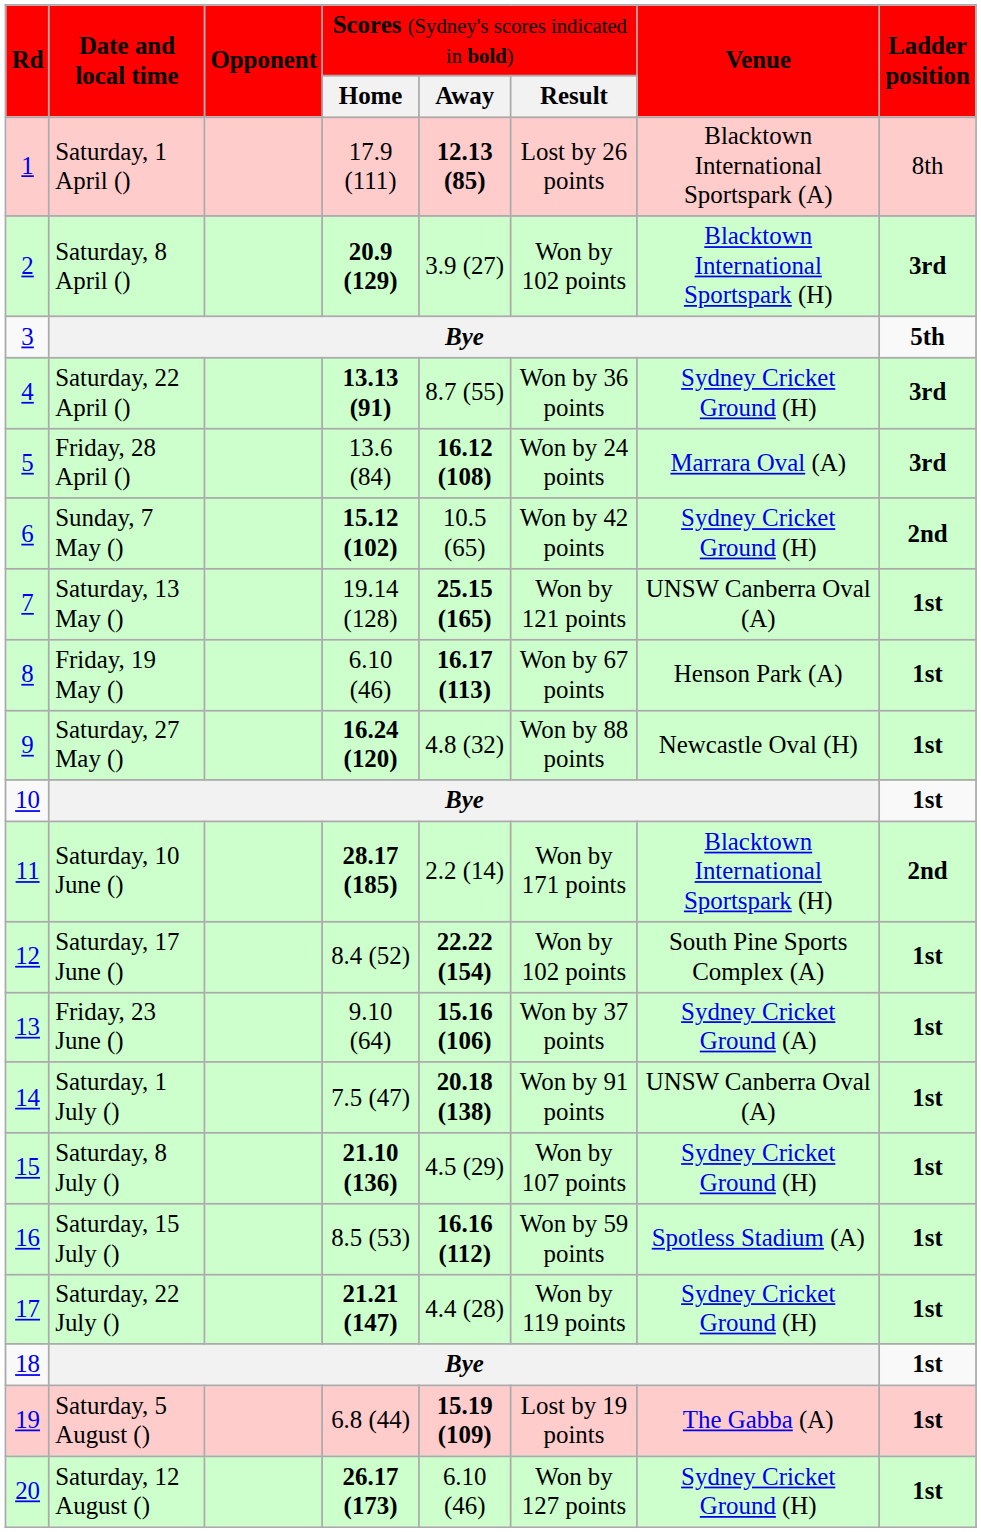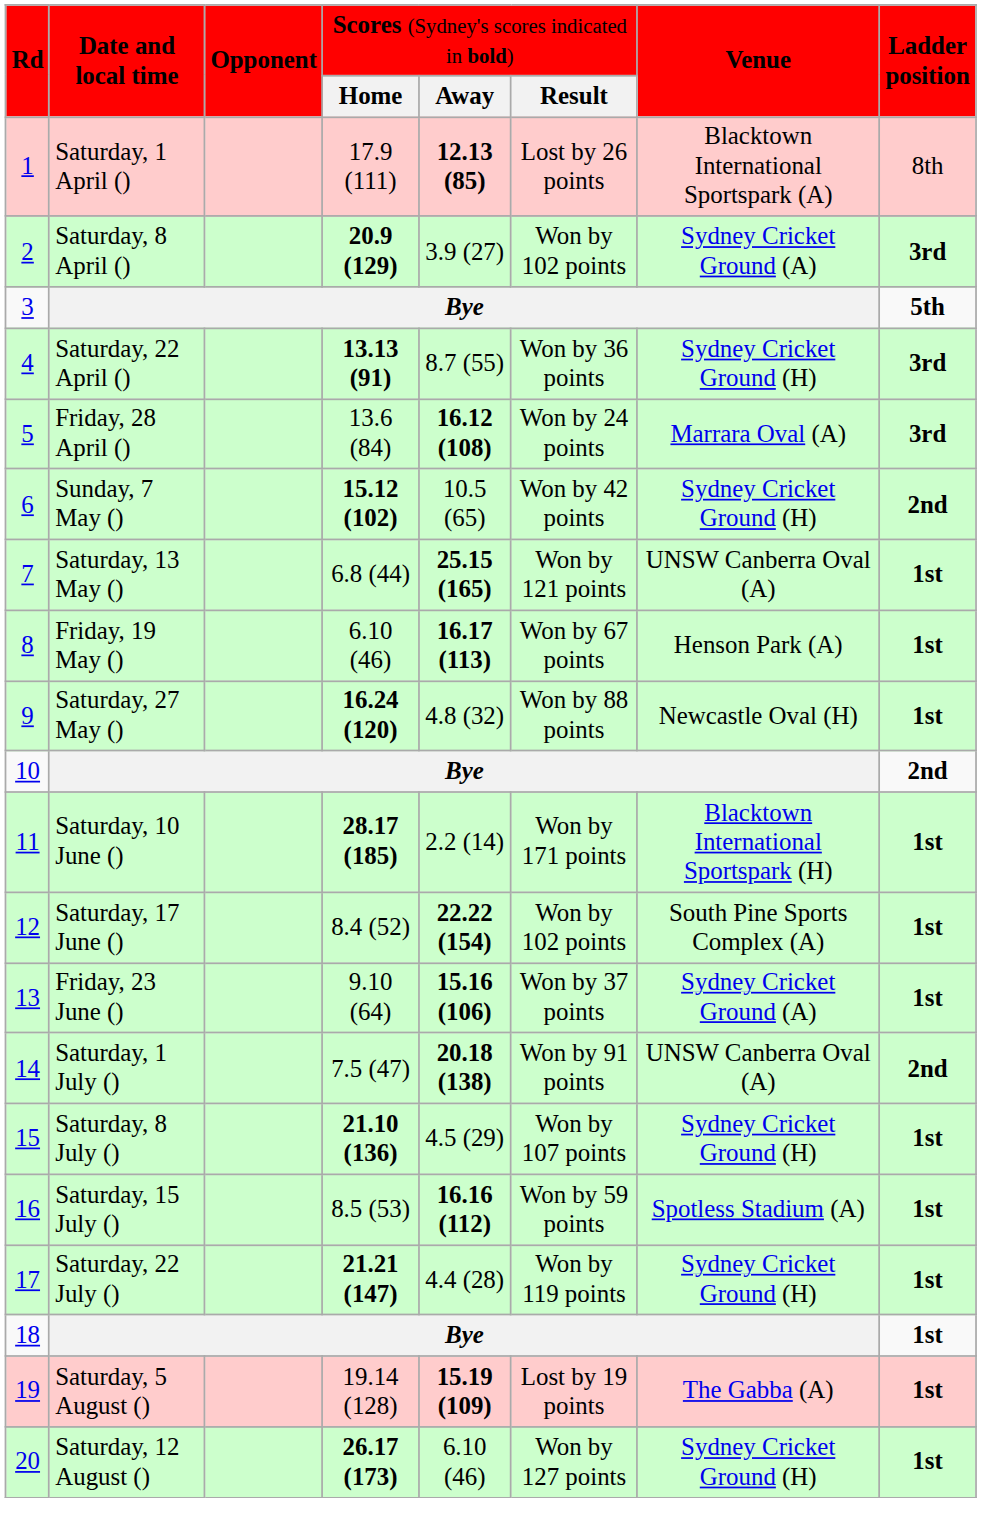Saturday, 8 April () | column 7: Blacktown International Sportspark (H) -> Sydney Cricket Ground (A)
Saturday, 13 May () | column 4: 19.14 (128) -> 6.8 (44)
10 / Bye | column 8: 1st -> 2nd
Saturday, 10 June () | column 8: 2nd -> 1st
Saturday, 1 July () | column 8: 1st -> 2nd
Saturday, 5 August () | column 4: 6.8 (44) -> 19.14 (128)
